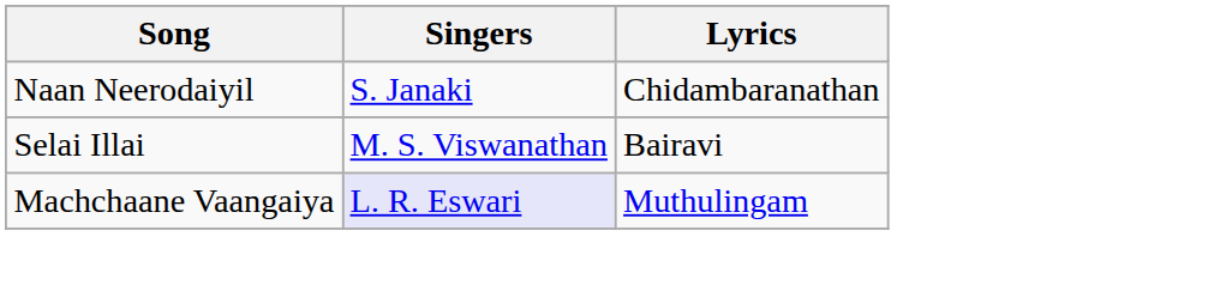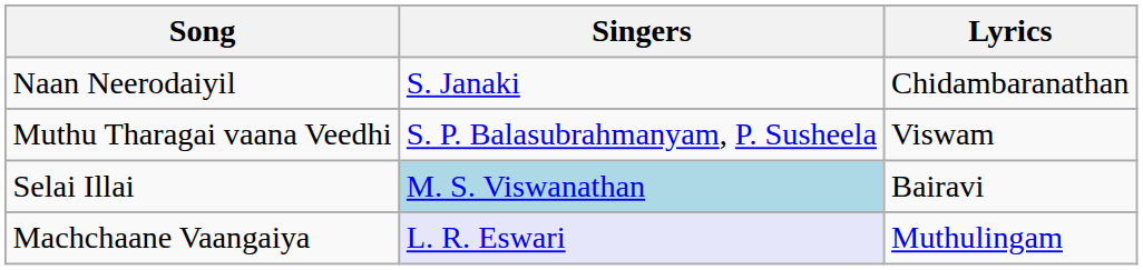+ row: Muthu Tharagai vaana Veedhi | S. P. Balasubrahmanyam, P. Susheela | Viswam
Selai Illai | Singers: no background -> lightblue background
